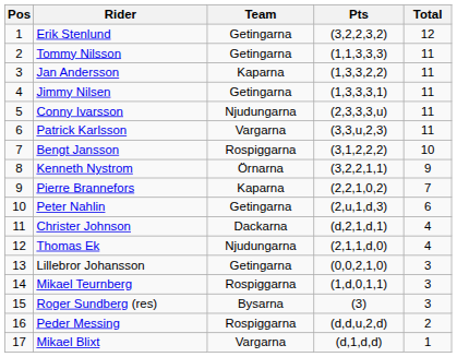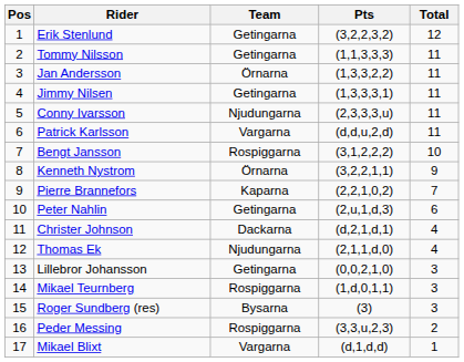Jan Andersson | Team: Kaparna -> Örnarna
Patrick Karlsson | Pts: (3,3,u,2,3) -> (d,d,u,2,d)
Peder Messing | Pts: (d,d,u,2,d) -> (3,3,u,2,3)
